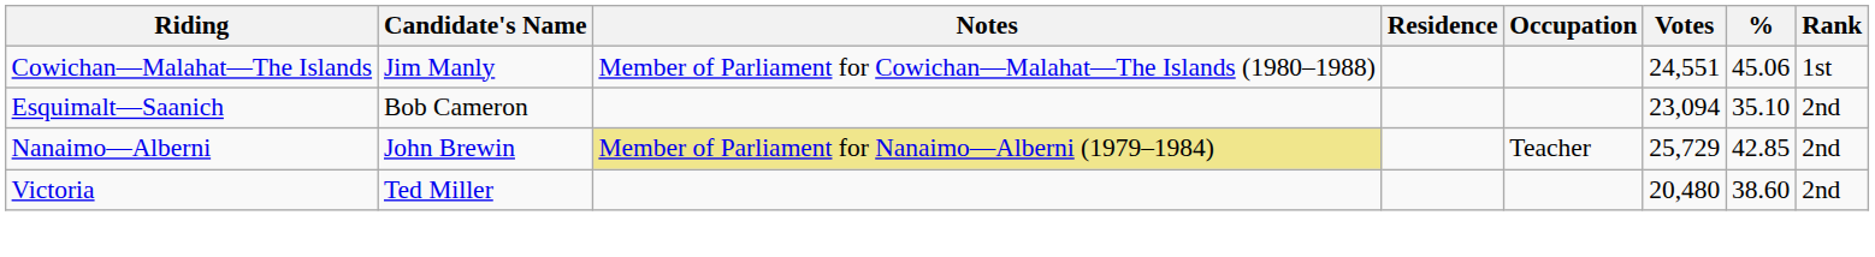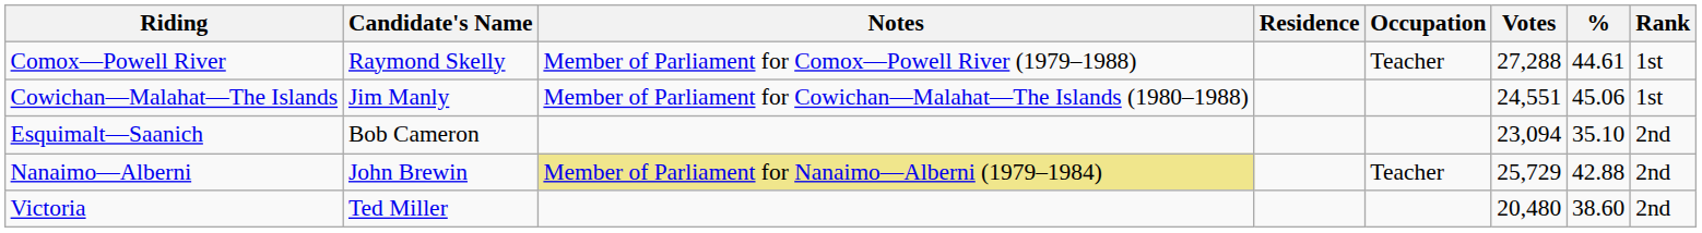+ row: Comox—Powell River | Raymond Skelly | Member of Parliament for Comox—Powell River (1979–1988) | Teacher | 27,288 | 44.61 | 1st
Nanaimo—Alberni | %: 42.85 -> 42.88
